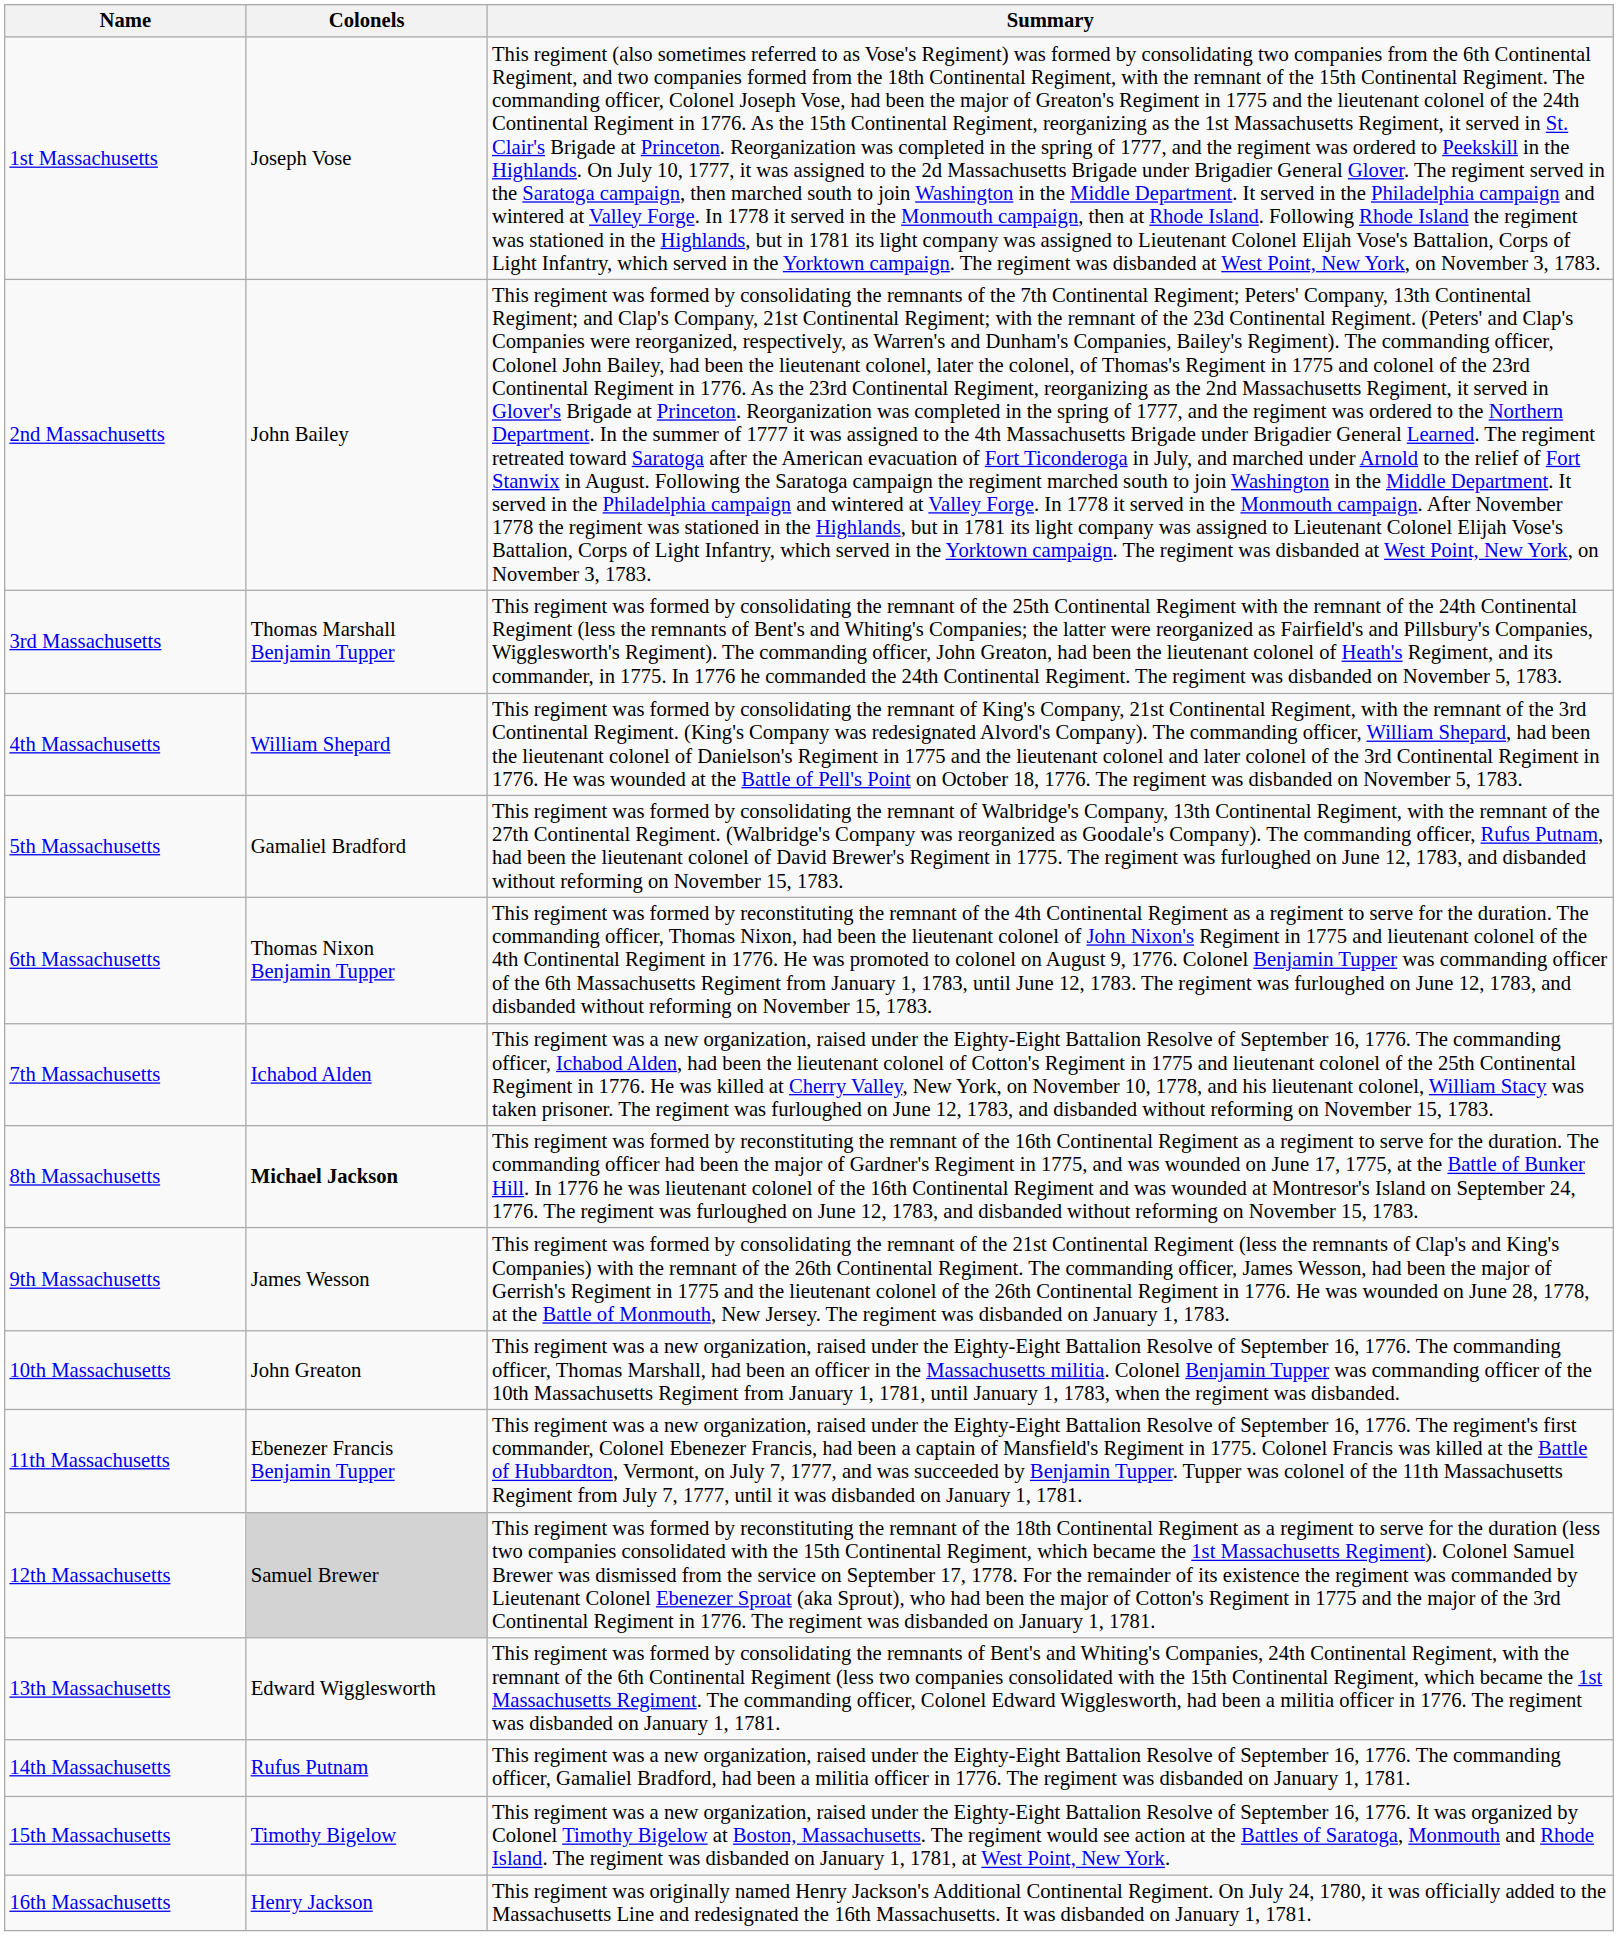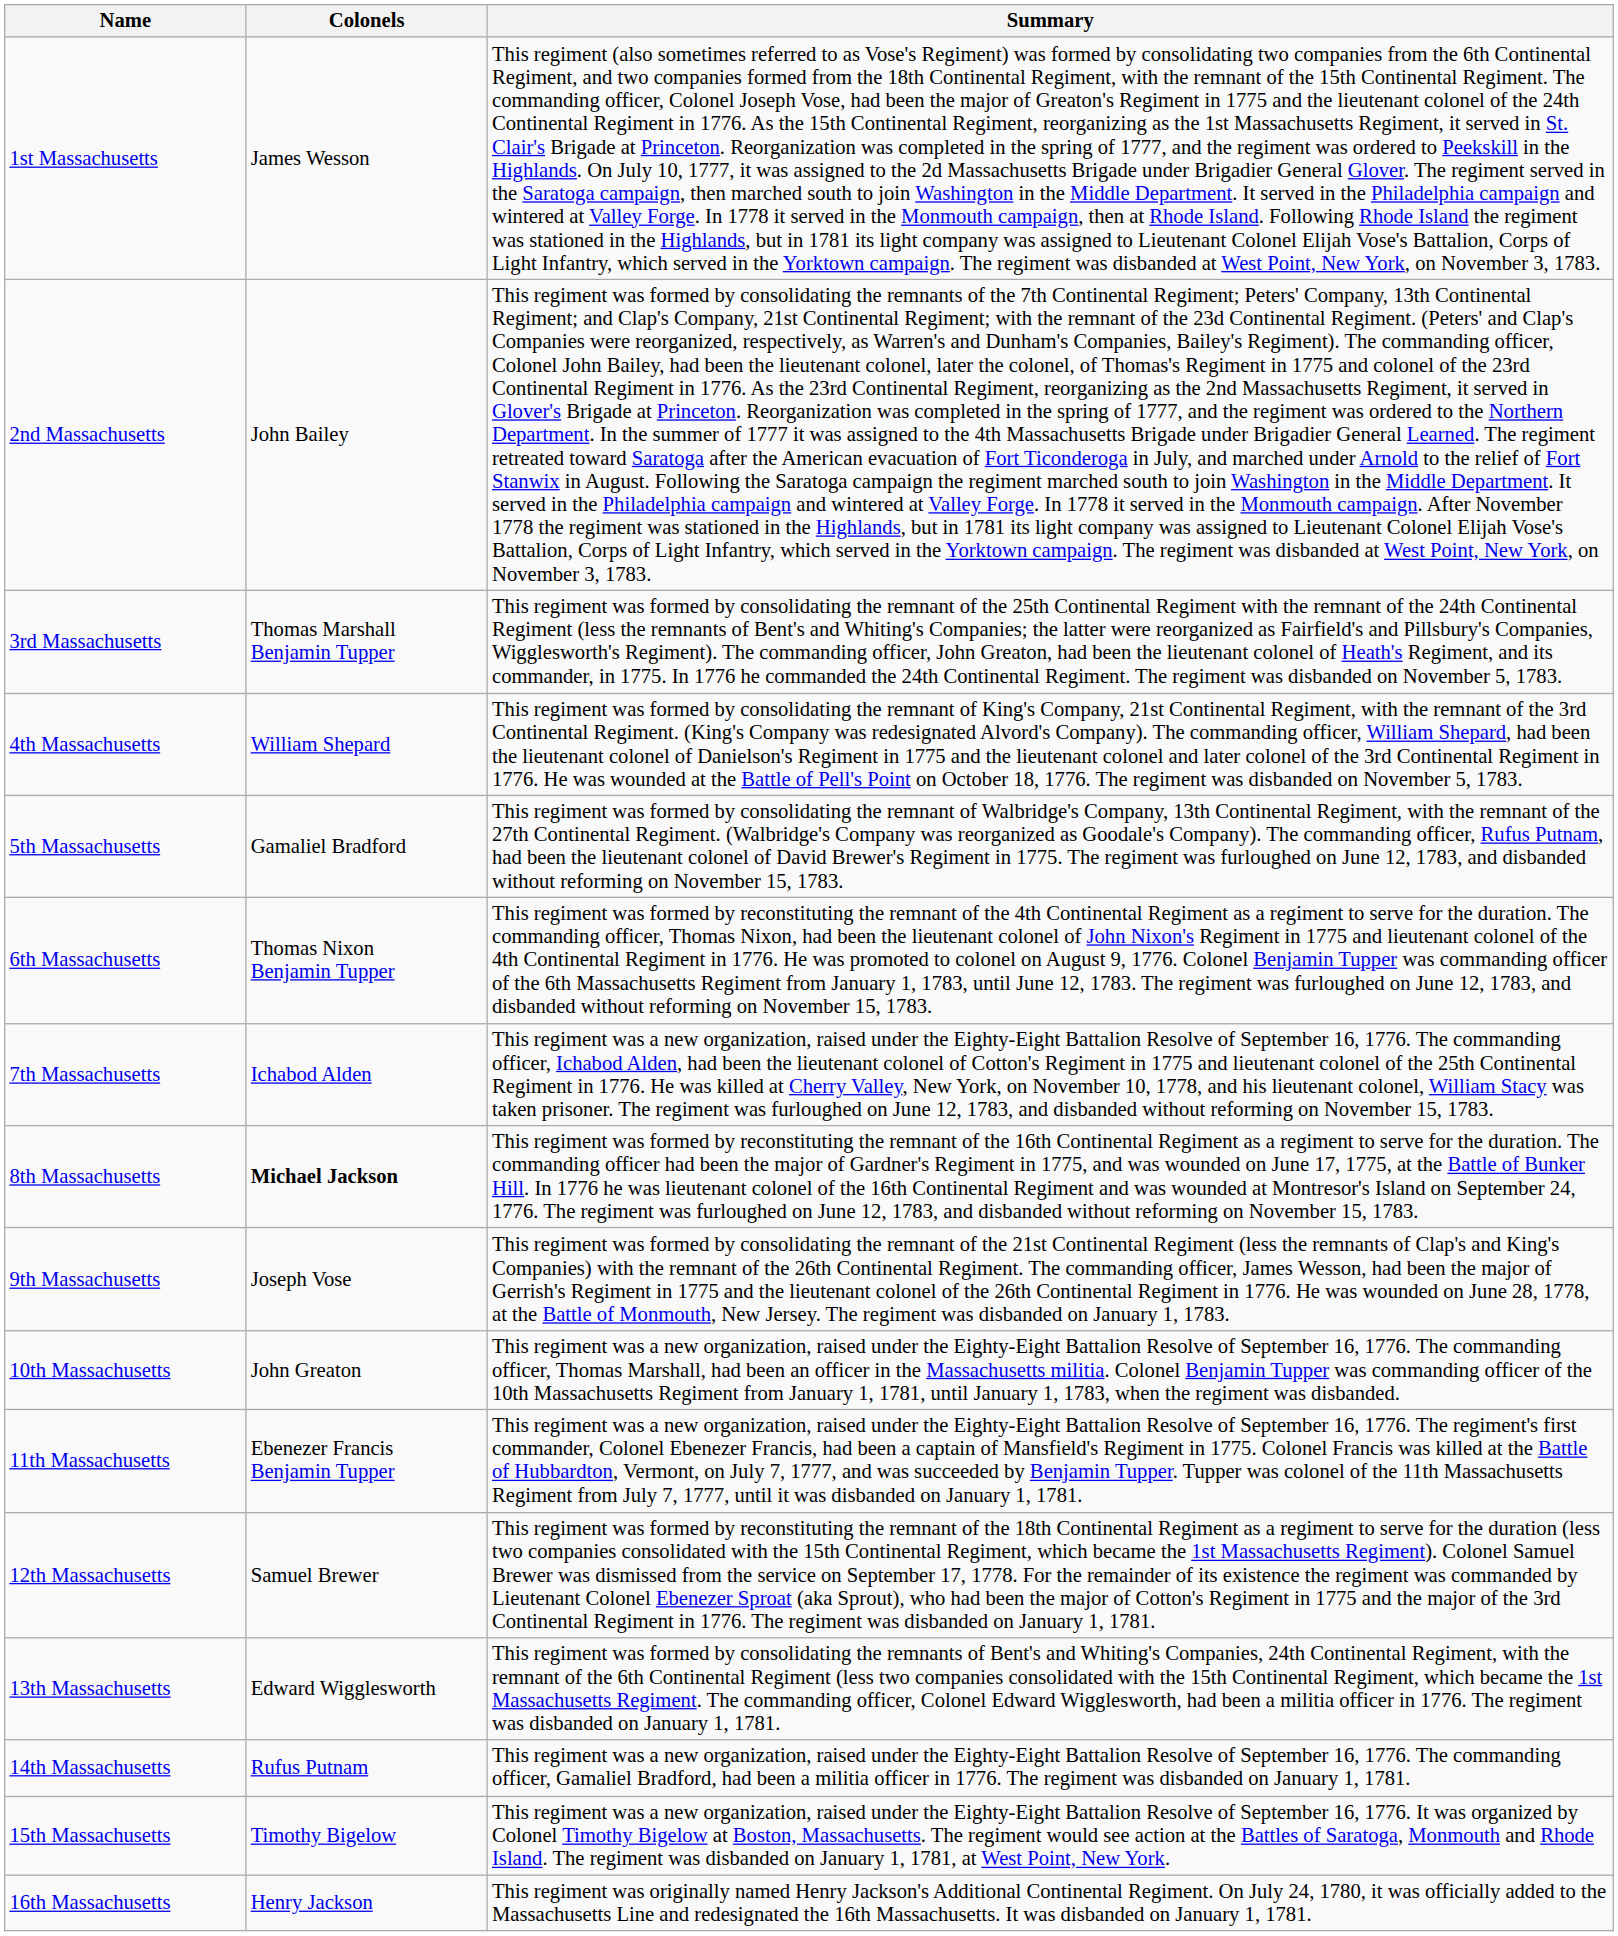1st Massachusetts | Colonels: Joseph Vose -> James Wesson
9th Massachusetts | Colonels: James Wesson -> Joseph Vose
12th Massachusetts | Colonels: lightgrey background -> no background
